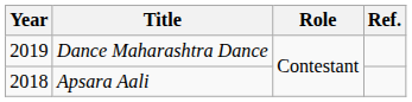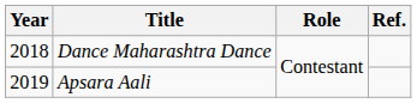Dance Maharashtra Dance | Year: 2019 -> 2018
Apsara Aali | Year: 2018 -> 2019
